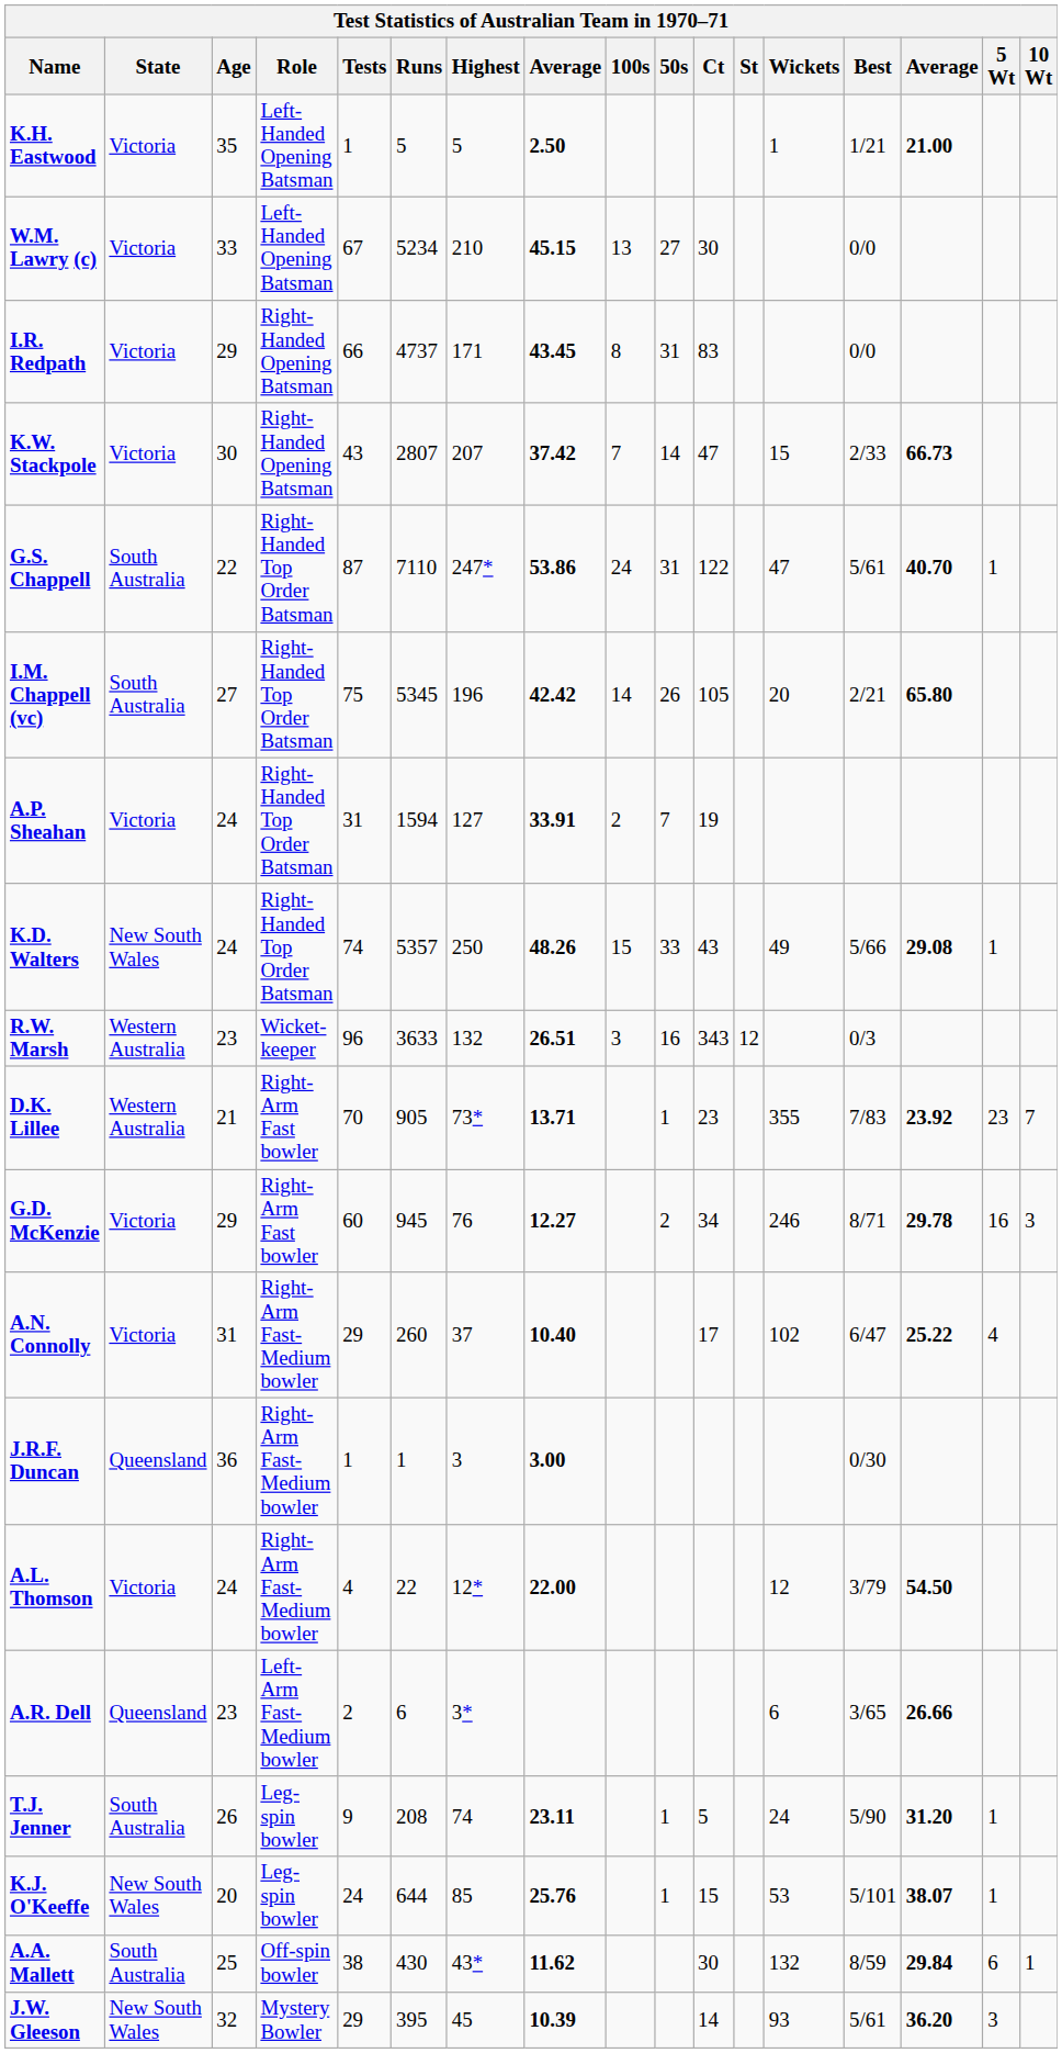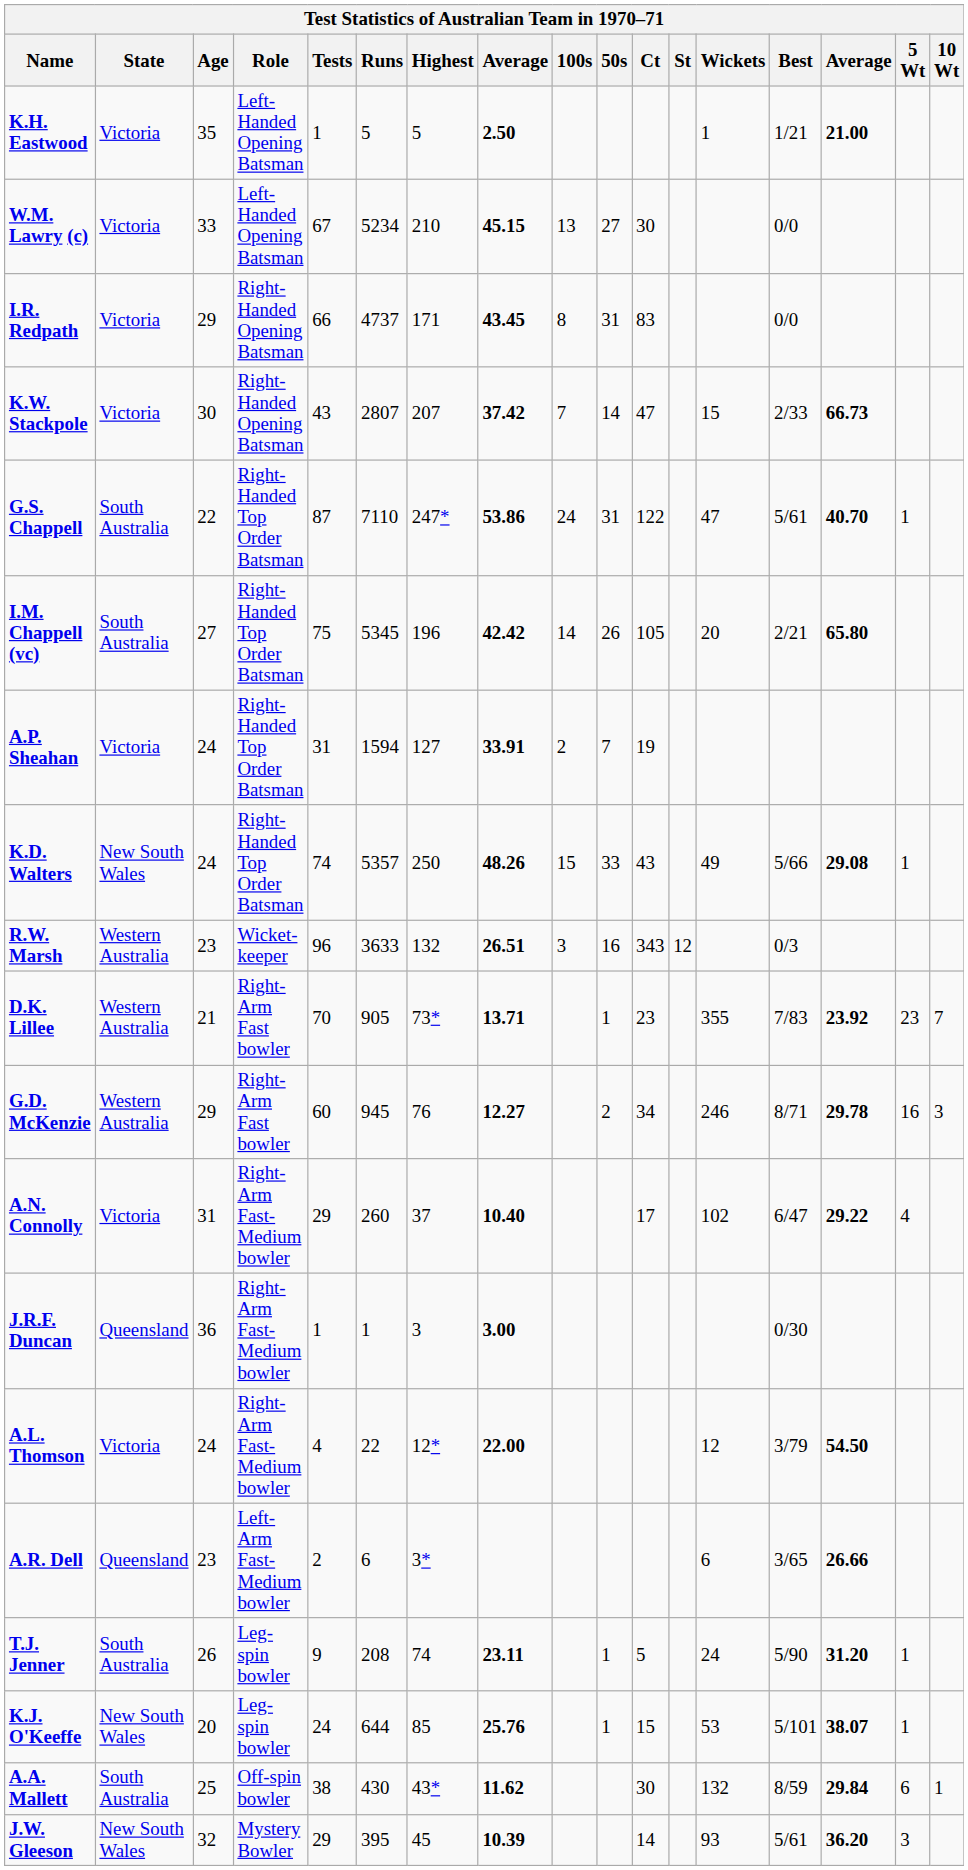G.D. McKenzie | State: Victoria -> Western Australia
A.N. Connolly | column 15: 25.22 -> 29.22
